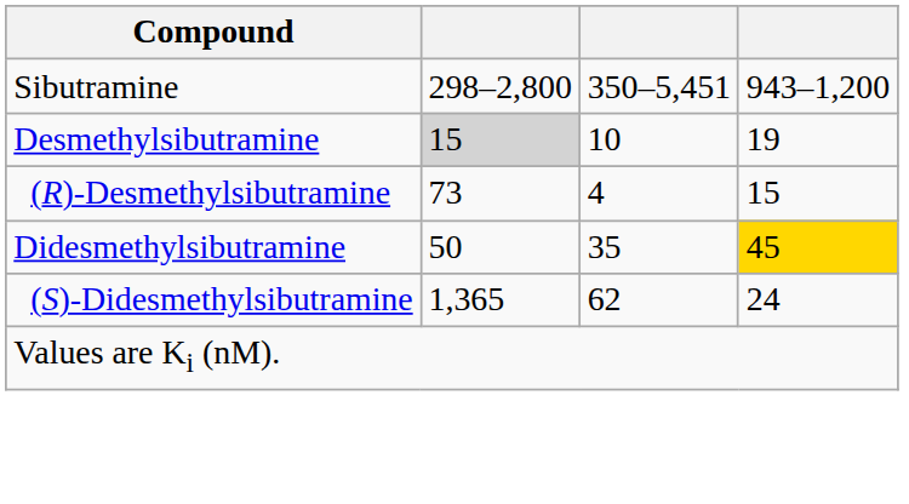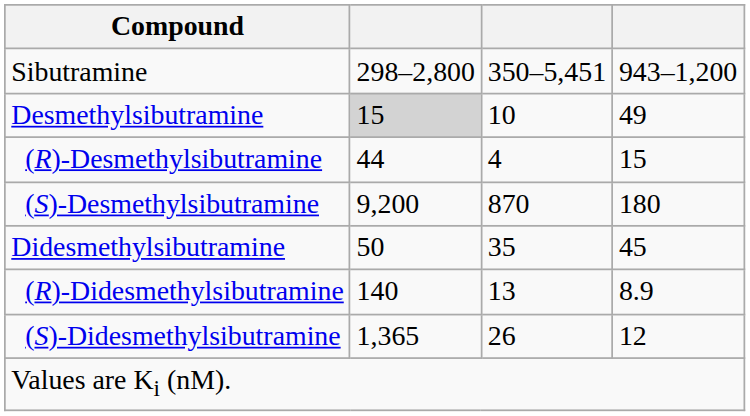Desmethylsibutramine | column 4: 19 -> 49
(R)-Desmethylsibutramine | column 2: 73 -> 44
+ row: (S)-Desmethylsibutramine | 9,200 | 870 | 180
Didesmethylsibutramine | column 4: gold background -> no background
+ row: (R)-Didesmethylsibutramine | 140 | 13 | 8.9
(S)-Didesmethylsibutramine | column 3: 62 -> 26
(S)-Didesmethylsibutramine | column 4: 24 -> 12
